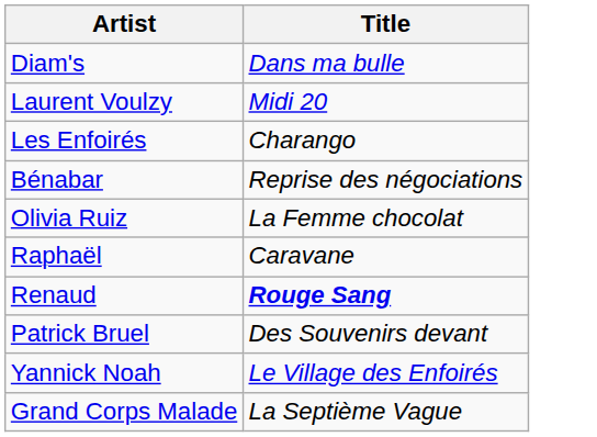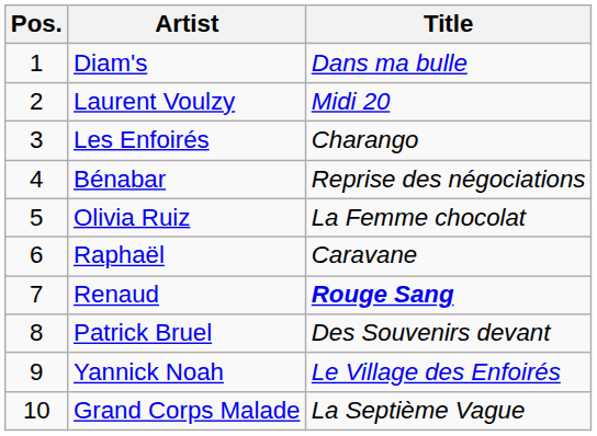+ column: Pos. | 1 | 2 | 3 | 4 | 5 | 6 | 7 | 8 | 9 | 10
